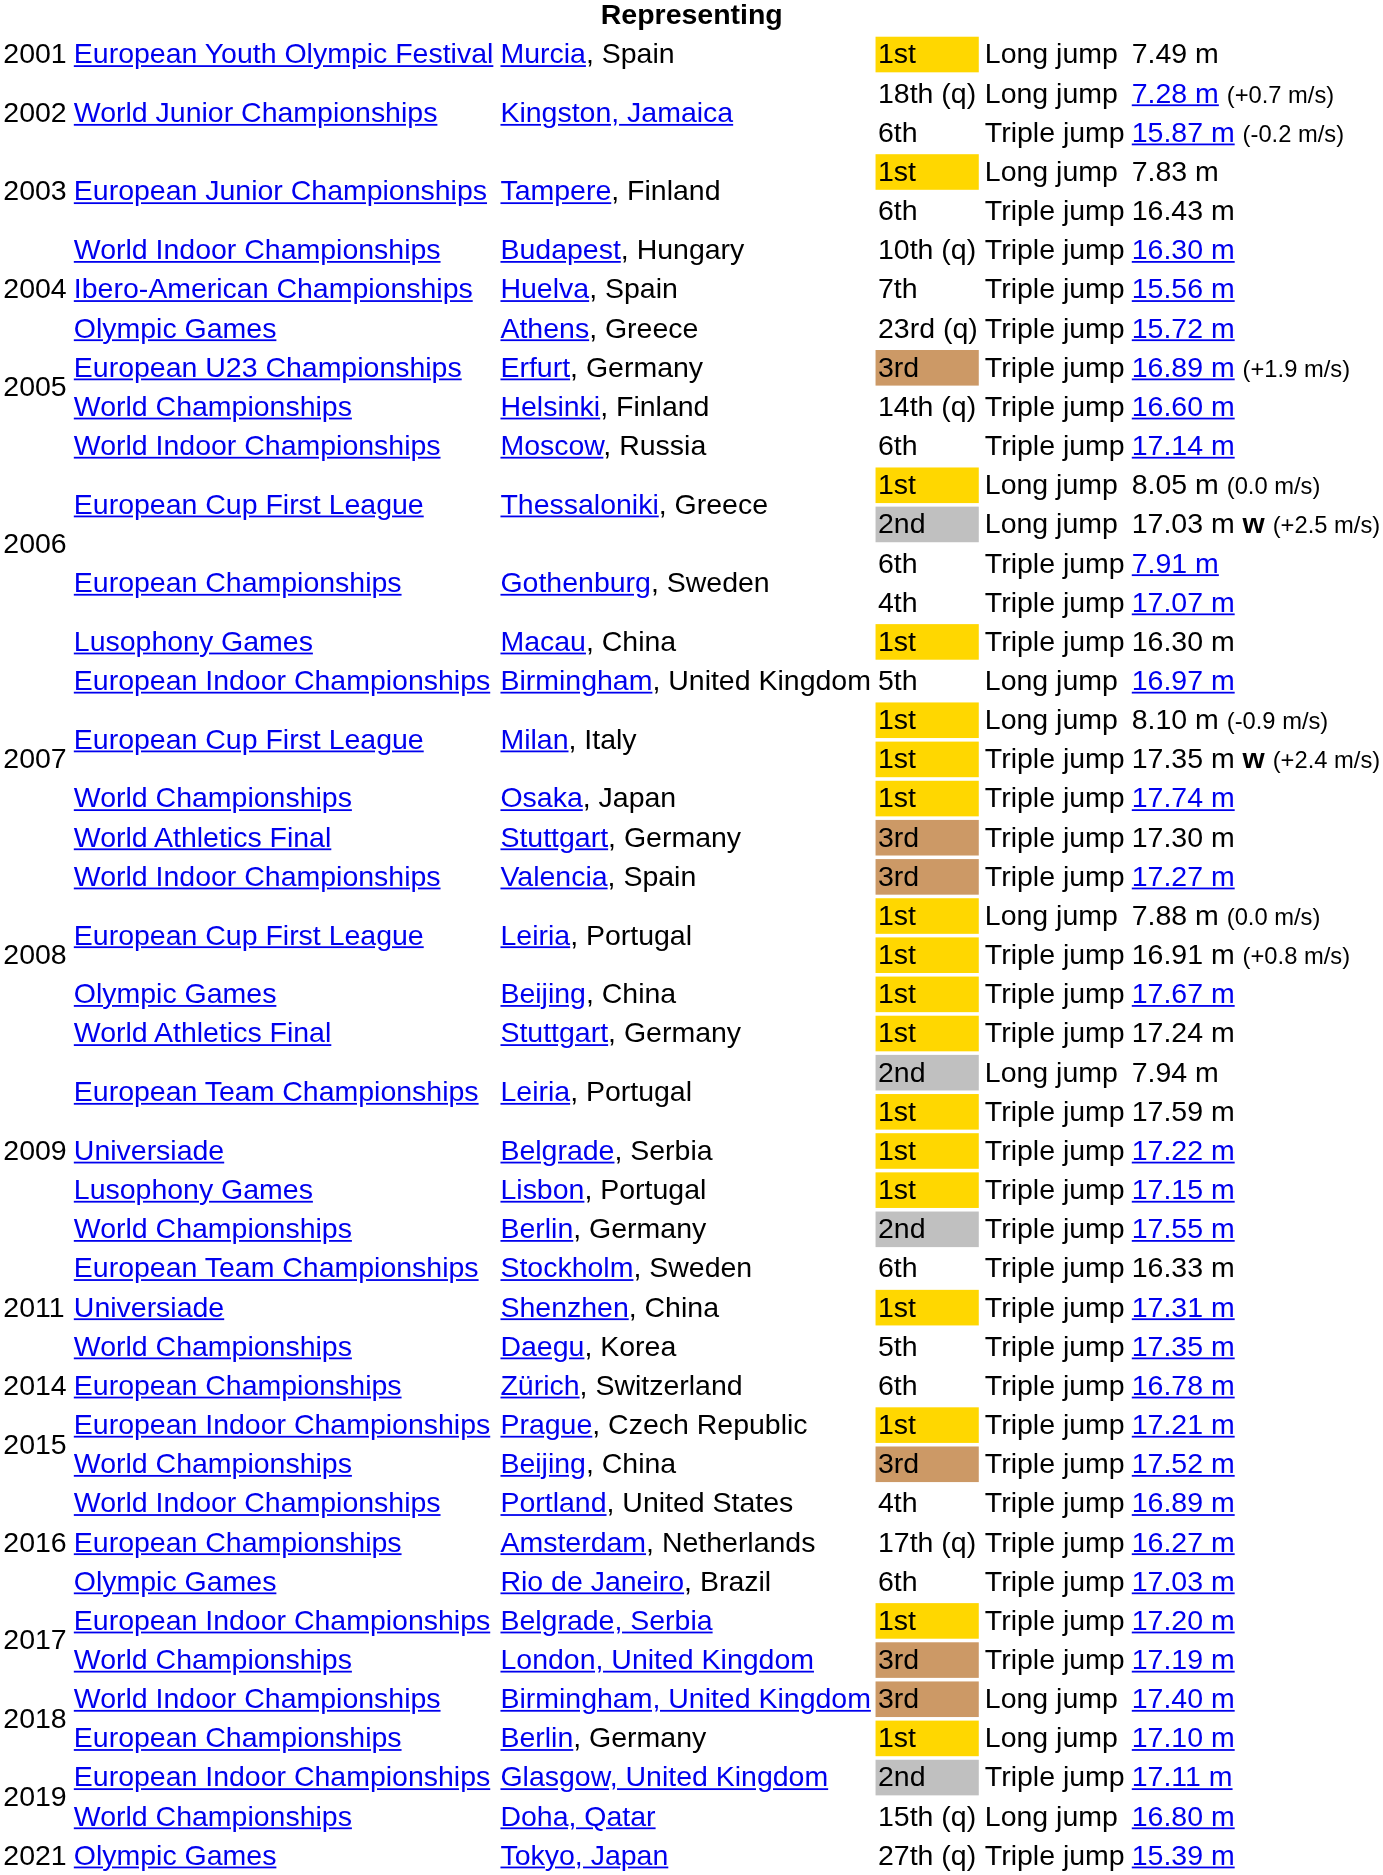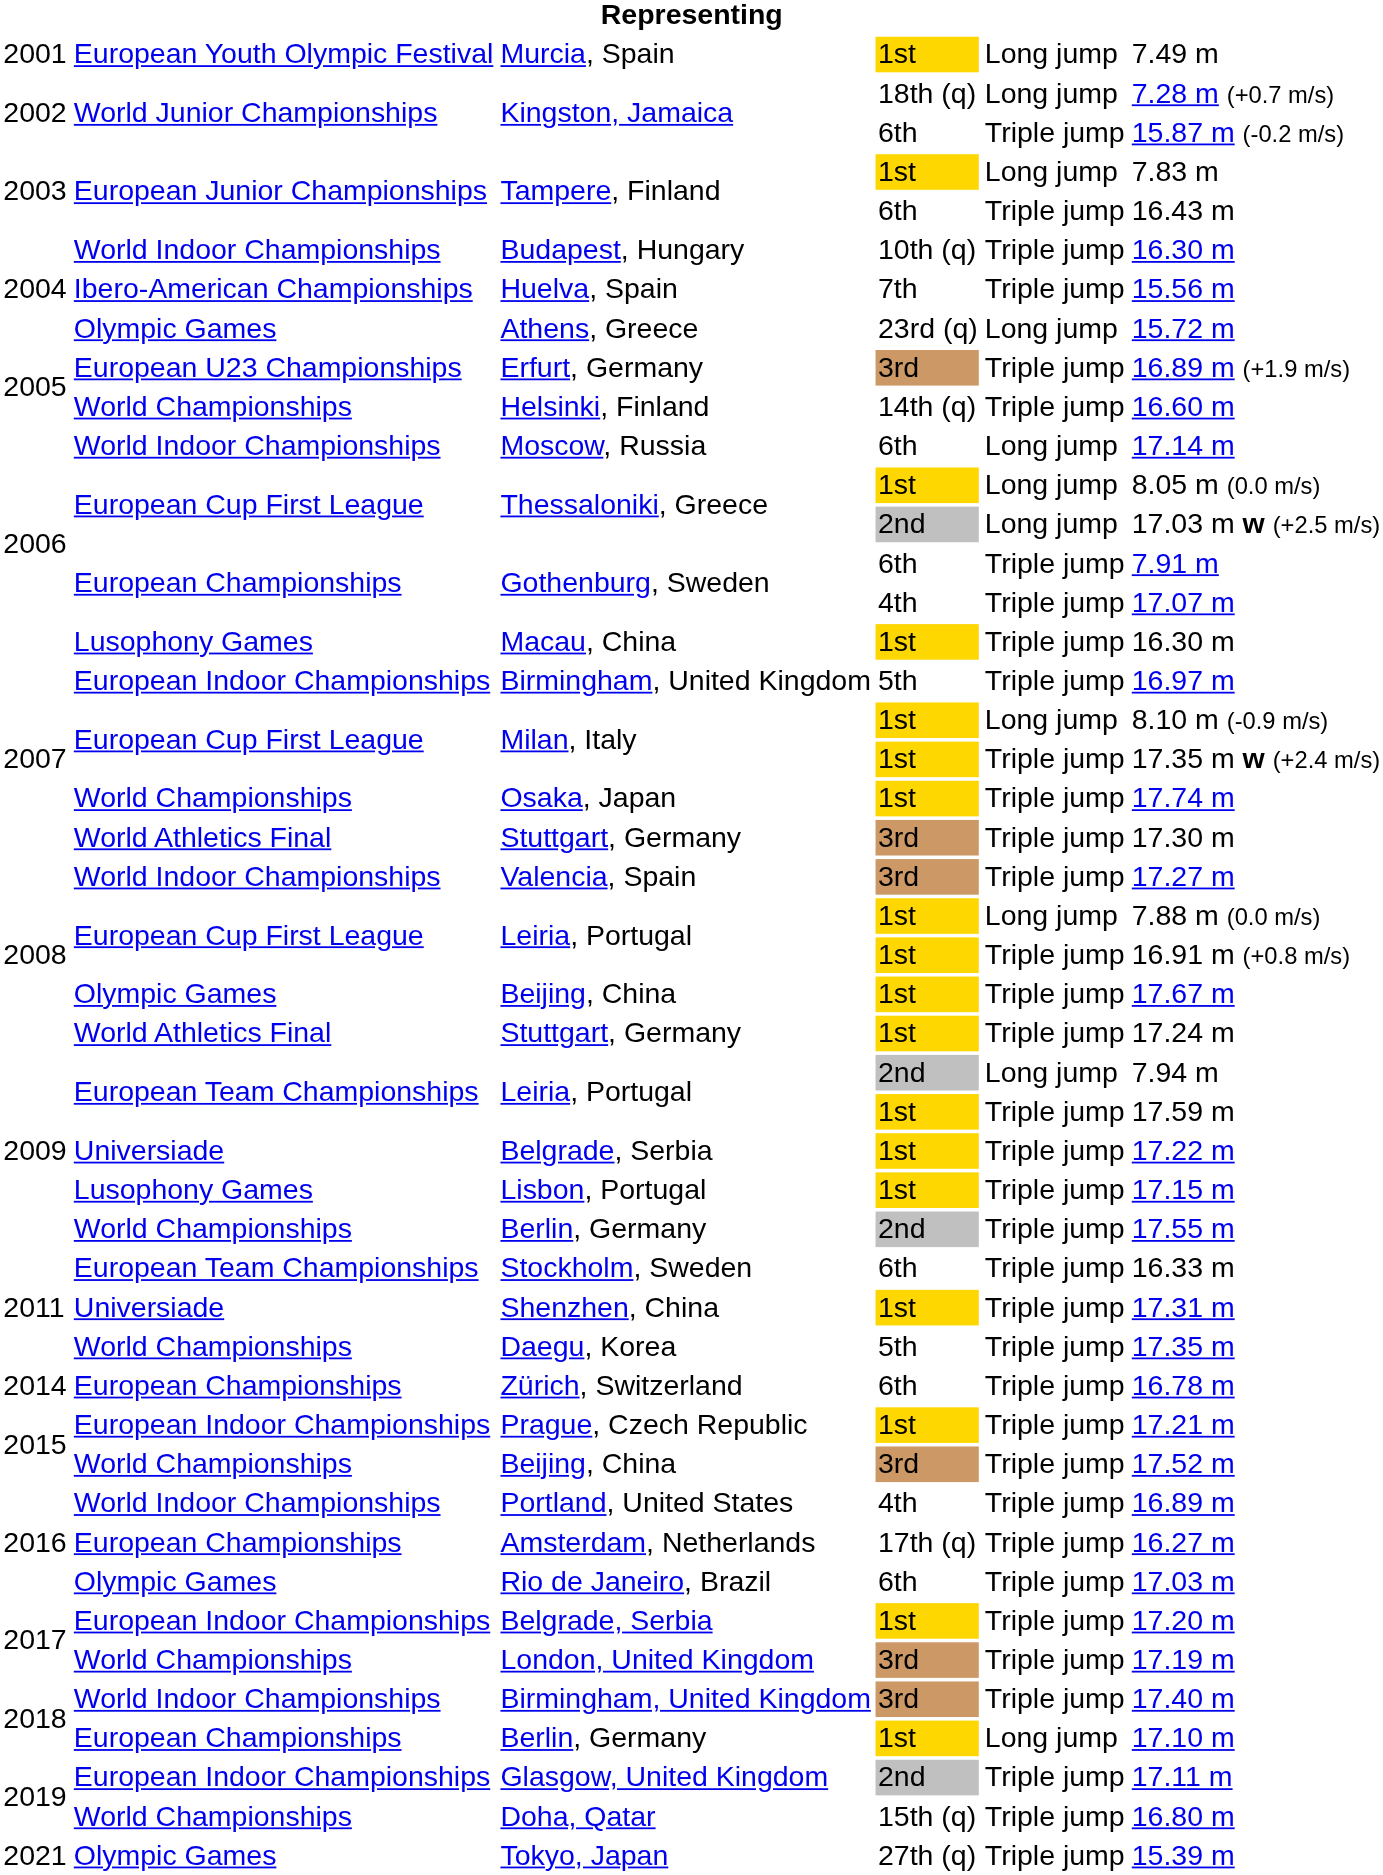Athens, Greece | column 5: Triple jump -> Long jump
Moscow, Russia | column 5: Triple jump -> Long jump
Birmingham, United Kingdom / 5th | column 5: Long jump -> Triple jump
Birmingham, United Kingdom / 3rd | column 5: Long jump -> Triple jump
Doha, Qatar | column 5: Long jump -> Triple jump
